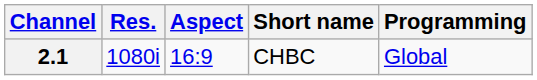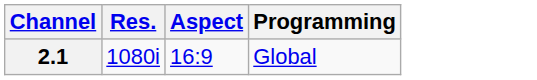- column: Short name | CHBC
